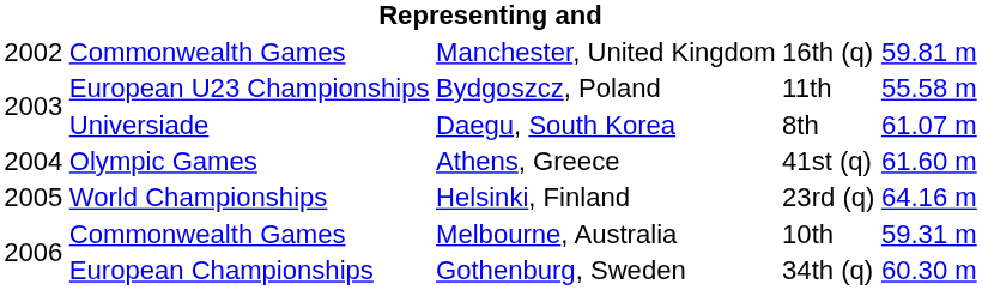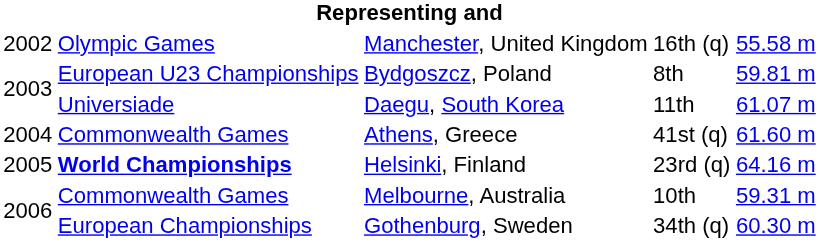Manchester, United Kingdom | column 2: Commonwealth Games -> Olympic Games
Manchester, United Kingdom | column 5: 59.81 m -> 55.58 m
Bydgoszcz, Poland | column 4: 11th -> 8th
Bydgoszcz, Poland | column 5: 55.58 m -> 59.81 m
Daegu, South Korea | column 4: 8th -> 11th
Athens, Greece | column 2: Olympic Games -> Commonwealth Games
Helsinki, Finland | column 2: normal -> bold
